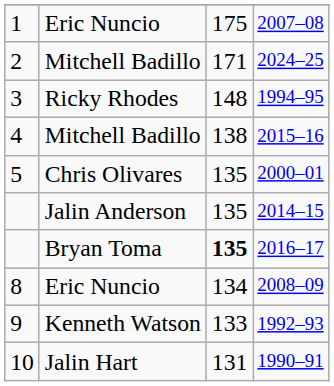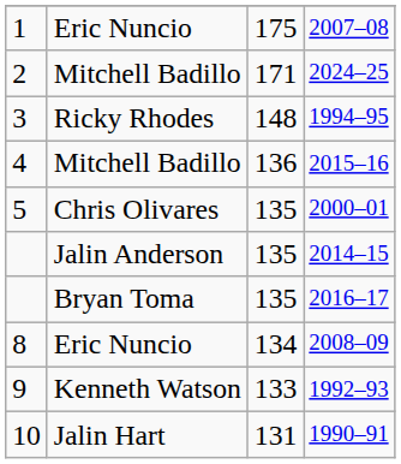2015–16 | column 3: 138 -> 136
2016–17 | column 3: bold -> normal
